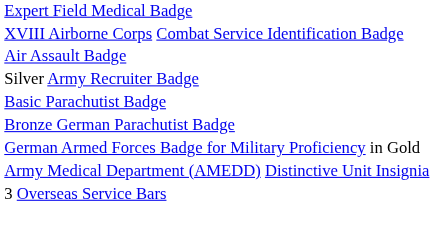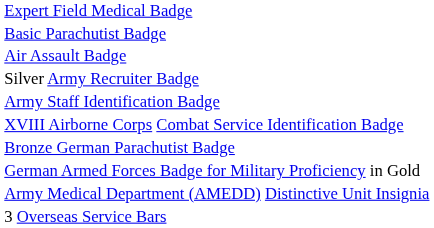rows swapped: Basic Parachutist Badge <-> XVIII Airborne Corps Combat Service Identification Badge
+ row: Army Staff Identification Badge
